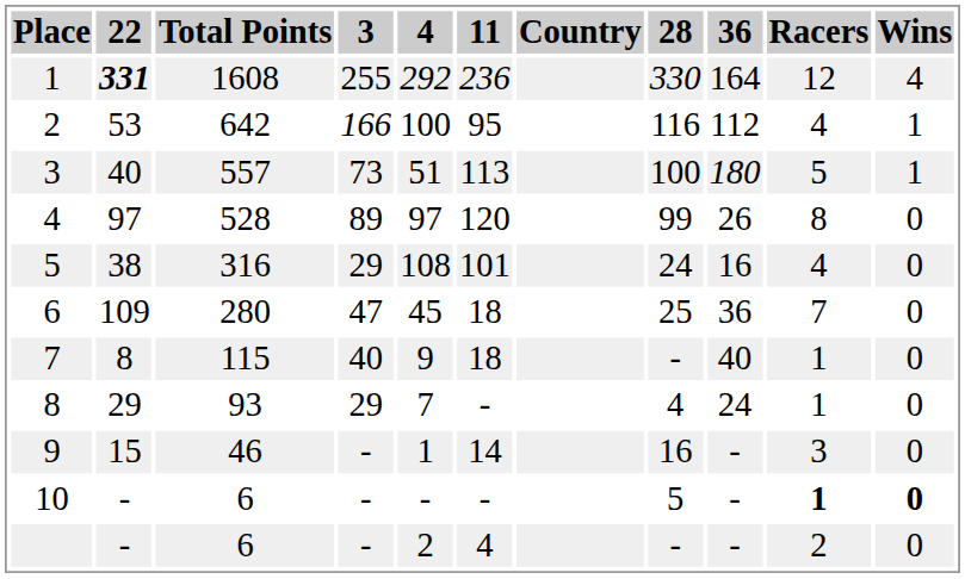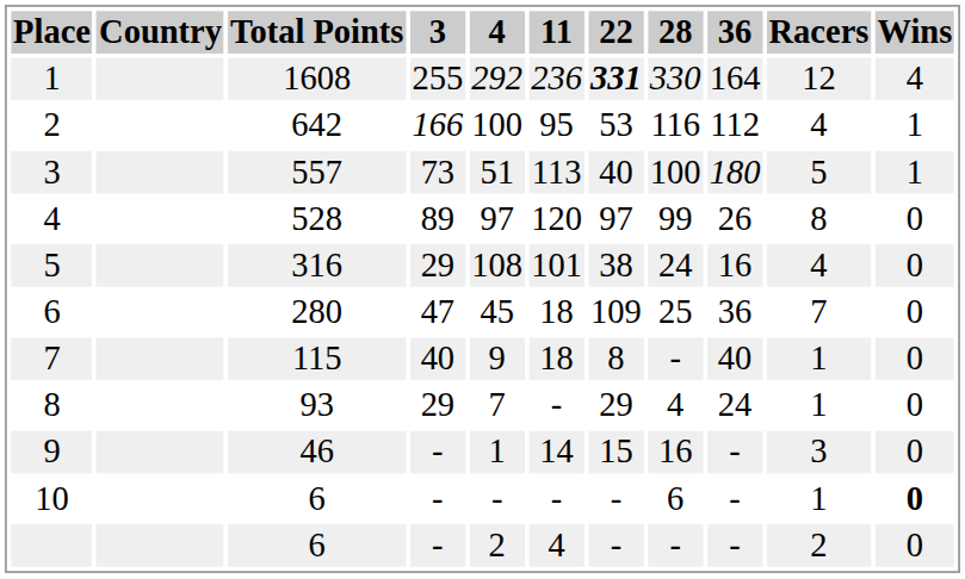columns swapped: Country <-> 22
10 | 28: 5 -> 6
10 | Racers: bold -> normal
